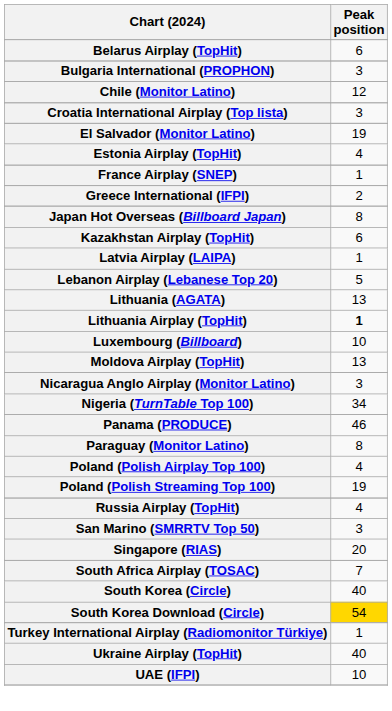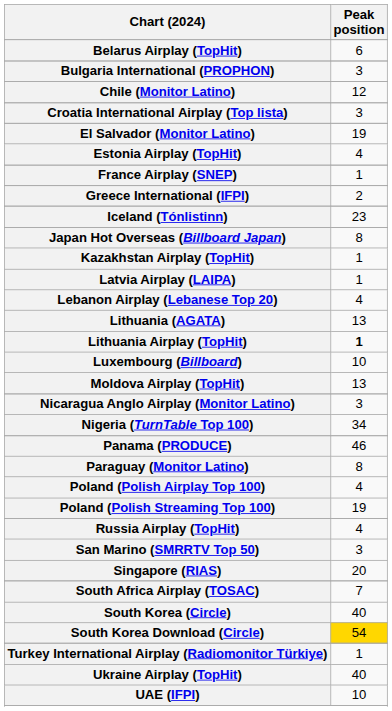+ row: Iceland (Tónlistinn) | 23
Kazakhstan Airplay (TopHit) | Peak position: 6 -> 1
Lebanon Airplay (Lebanese Top 20) | Peak position: 5 -> 4
